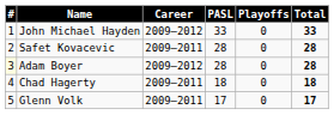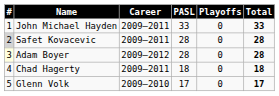John Michael Hayden | Career: 2009–2012 -> 2009–2011
Safet Kovacevic | #: no background -> lightgrey background
Glenn Volk | Career: 2009–2011 -> 2009–2010
